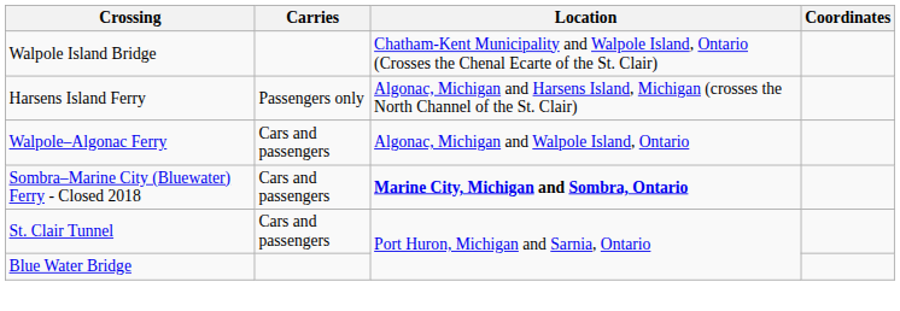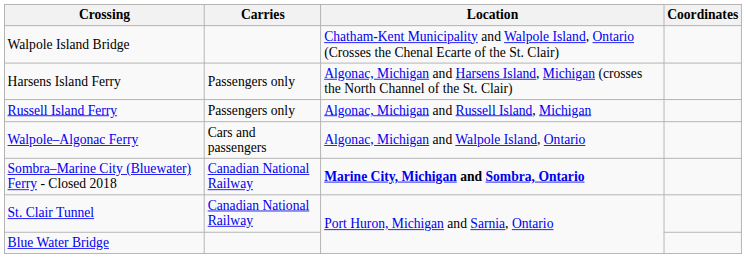+ row: Russell Island Ferry | Passengers only | Algonac, Michigan and Russell Island, Michigan
Sombra–Marine City (Bluewater) Ferry - Closed 2018 | Carries: Cars and passengers -> Canadian National Railway
St. Clair Tunnel | Carries: Cars and passengers -> Canadian National Railway
